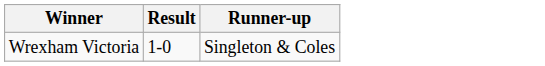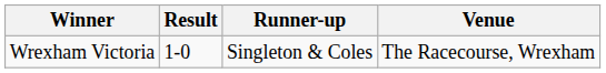+ column: Venue | The Racecourse, Wrexham
